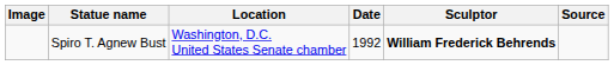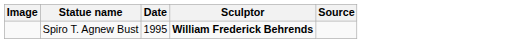- column: Location | Washington, D.C. United States Senate chamber
Spiro T. Agnew Bust | Date: 1992 -> 1995
